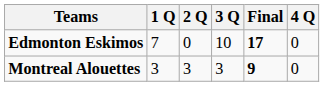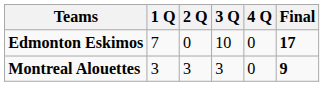columns swapped: 4 Q <-> Final
